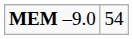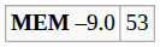MEM –9.0 | column 2: 54 -> 53
